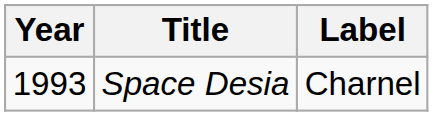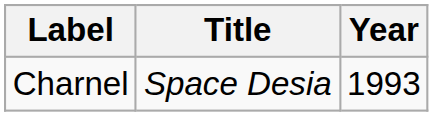columns swapped: Year <-> Label
